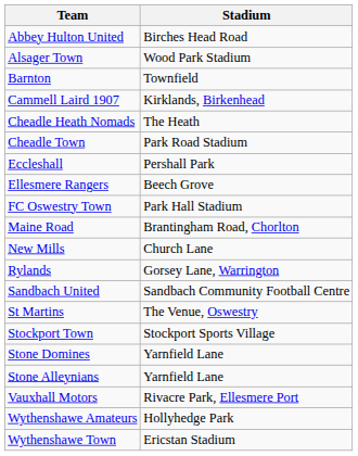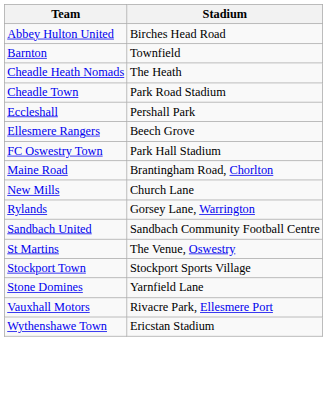- row: Alsager Town | Wood Park Stadium
- row: Cammell Laird 1907 | Kirklands, Birkenhead
- row: Stone Alleynians | Yarnfield Lane
- row: Wythenshawe Amateurs | Hollyhedge Park
